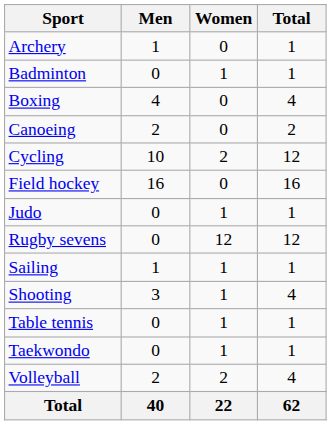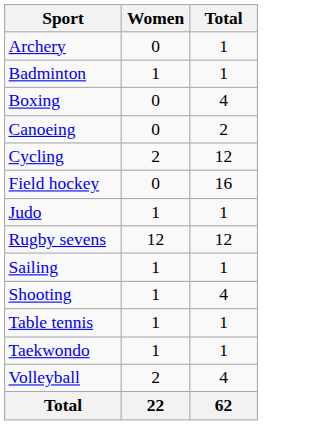- column: Men | 1 | 0 | 4 | 2 | 10 | 16 | 0 | 0 | 1 | 3 | 0 | 0 | 2 | 40
